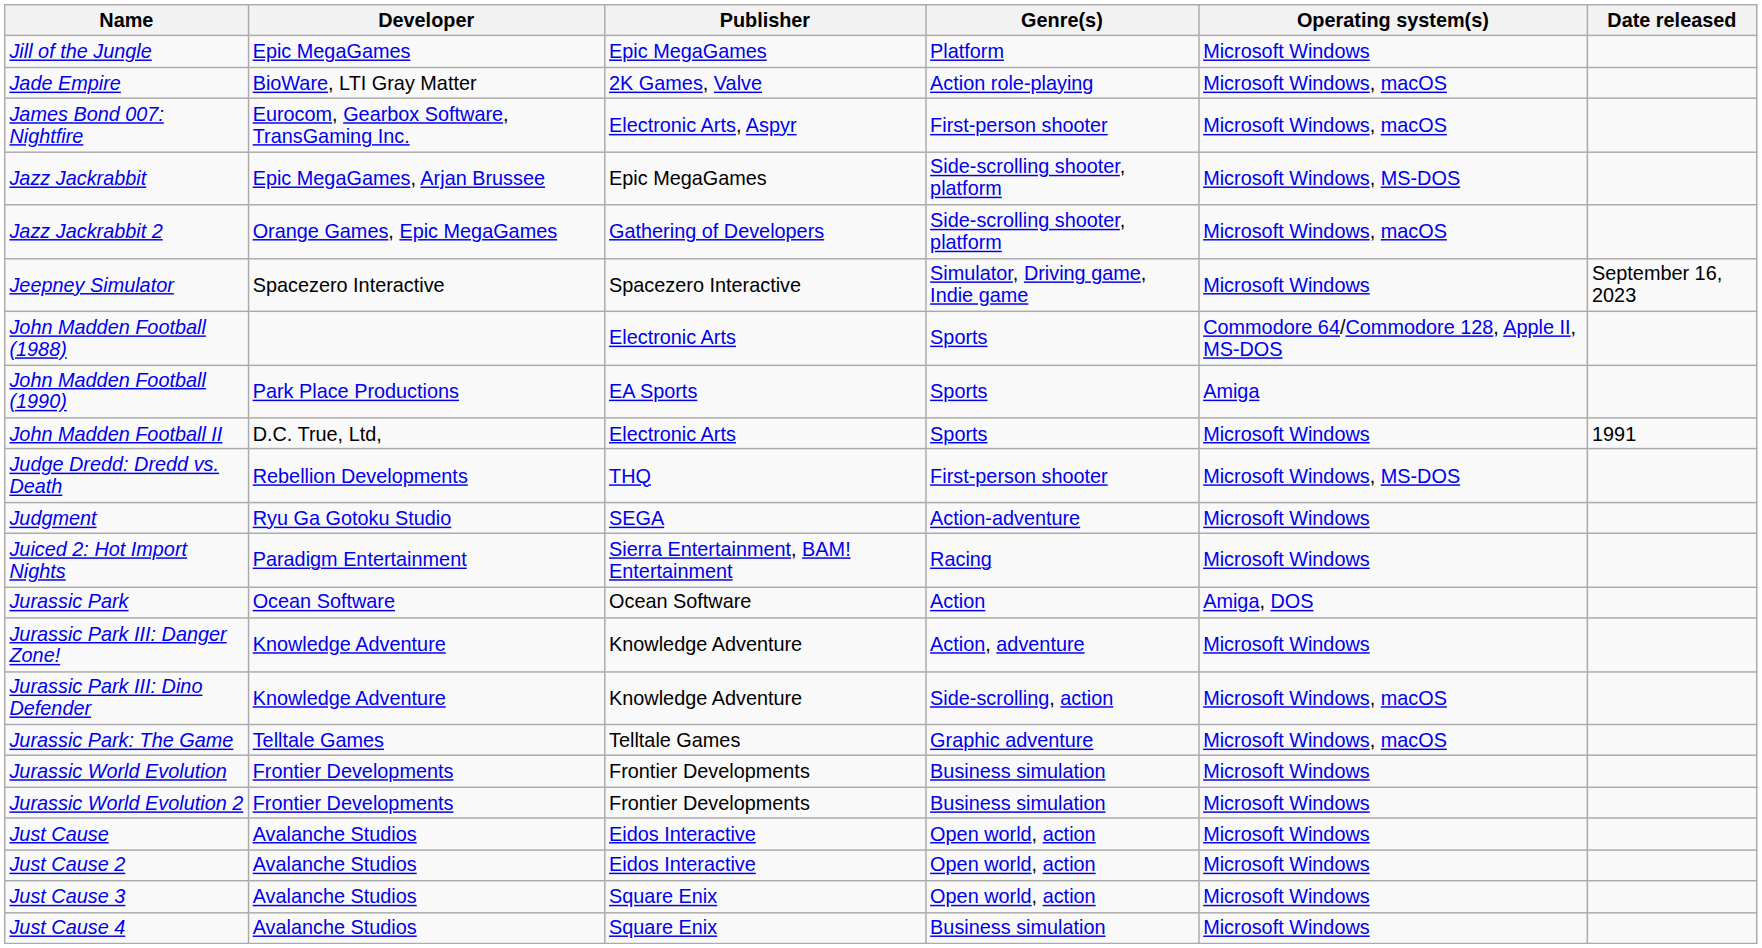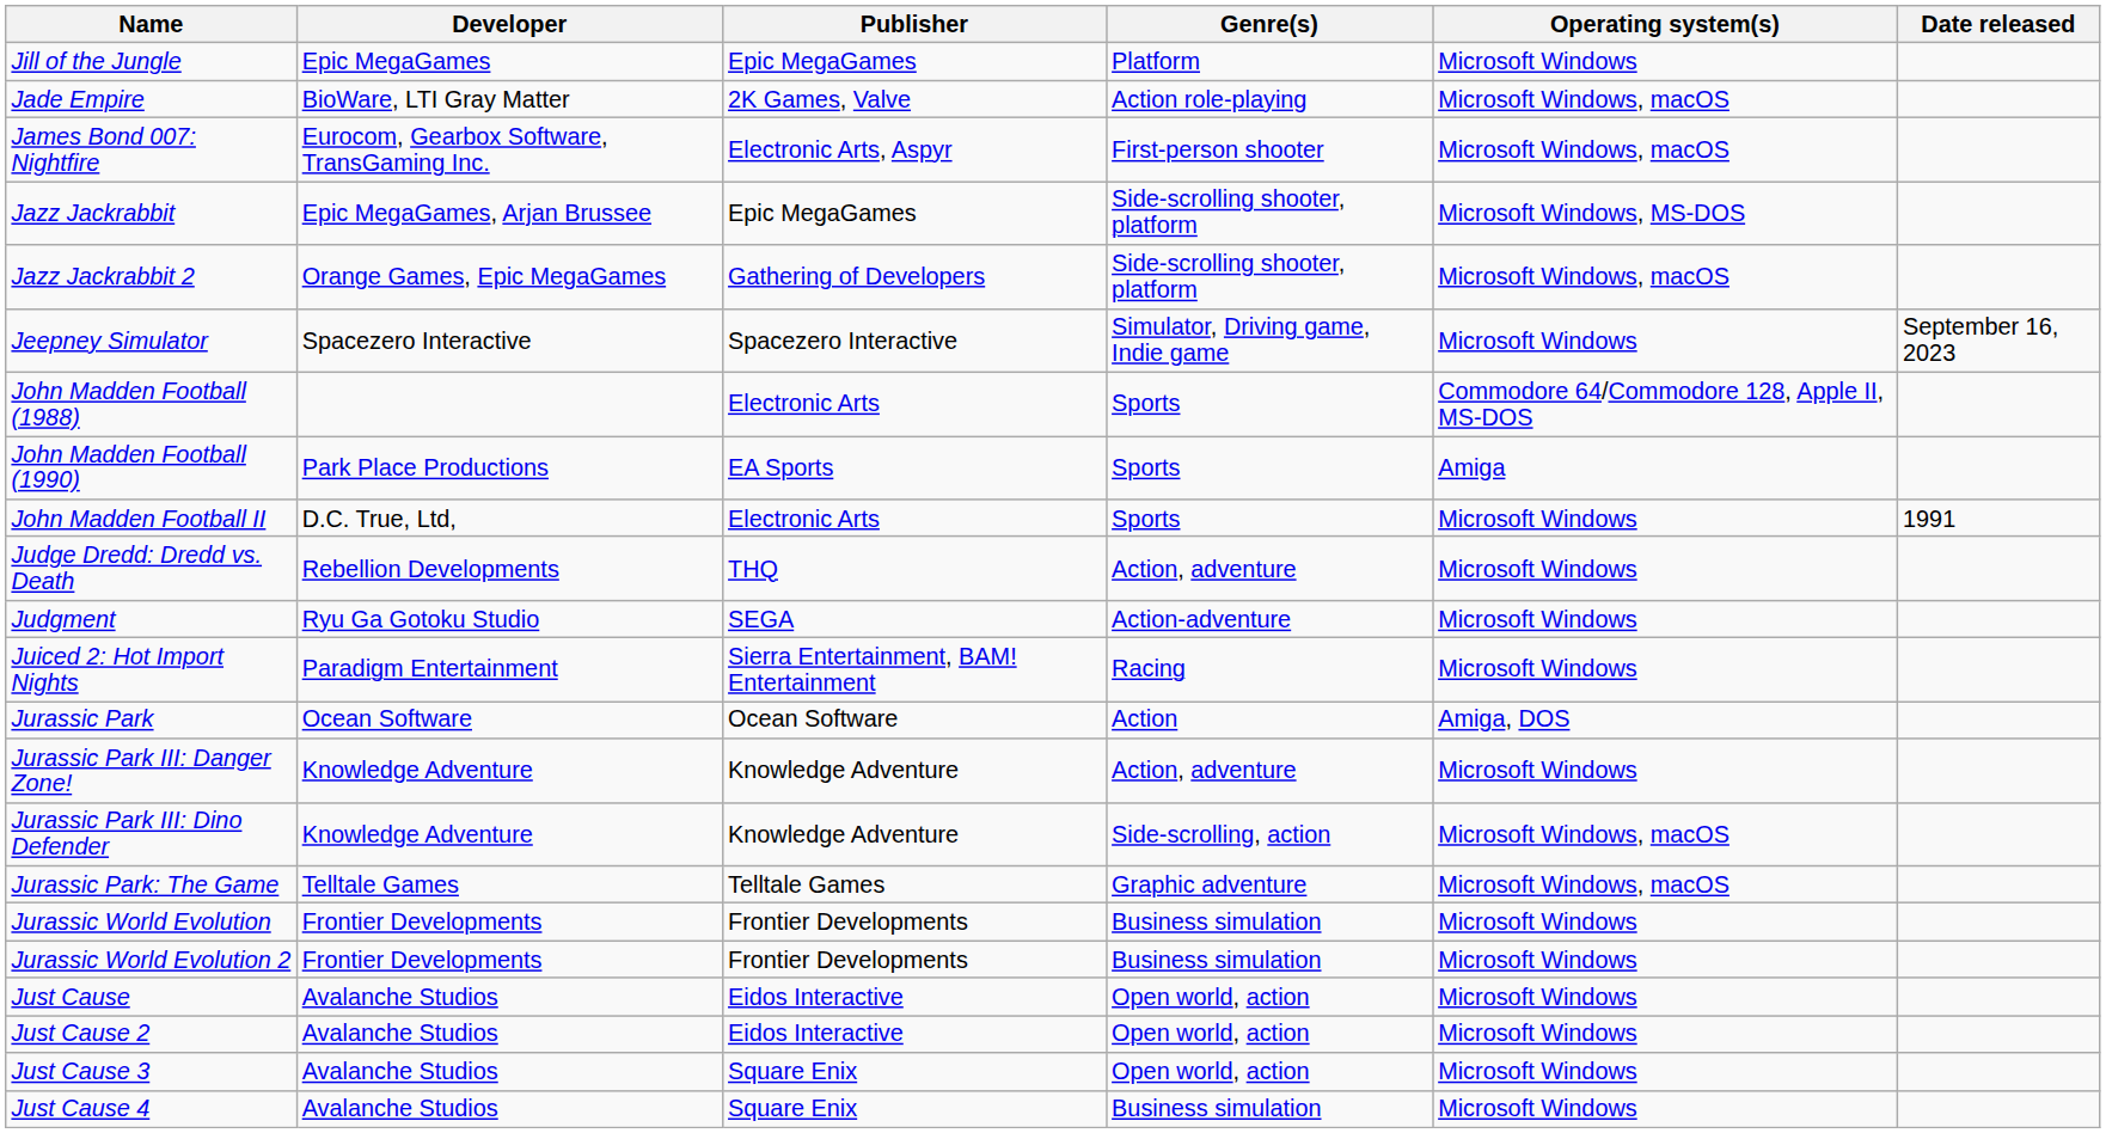Judge Dredd: Dredd vs. Death | Genre(s): First-person shooter -> Action, adventure
Judge Dredd: Dredd vs. Death | Operating system(s): Microsoft Windows, MS-DOS -> Microsoft Windows
